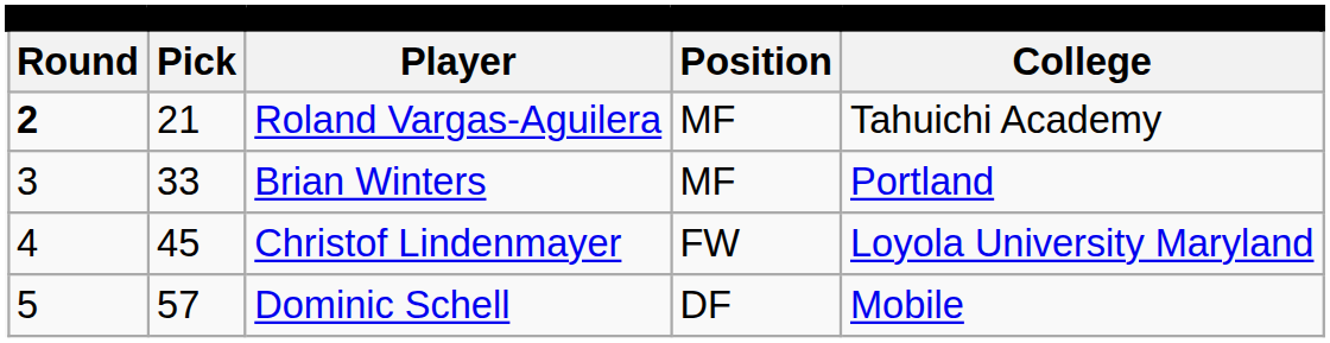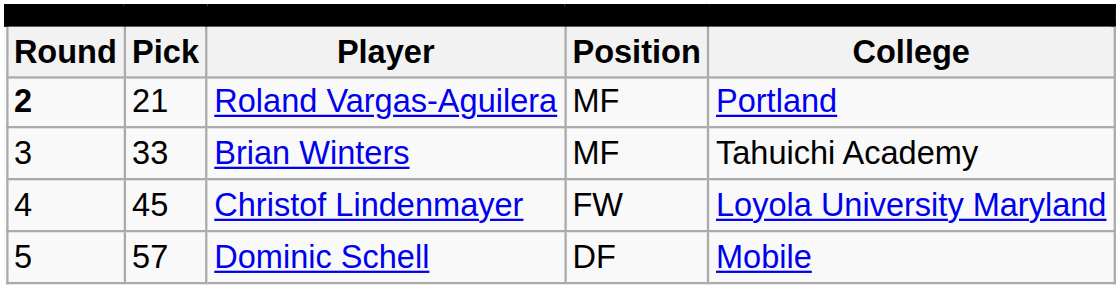Roland Vargas-Aguilera | column 5: Tahuichi Academy -> Portland
Brian Winters | column 5: Portland -> Tahuichi Academy
